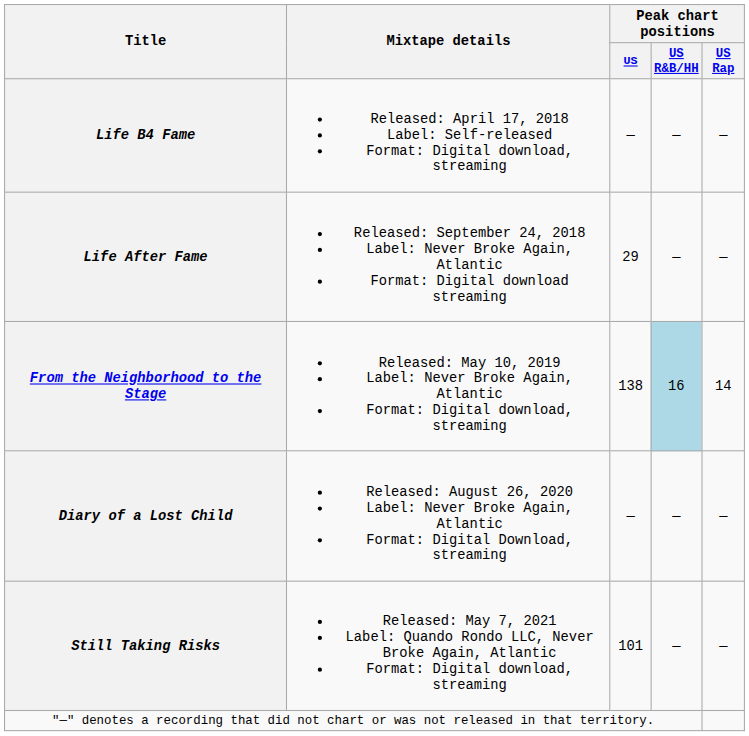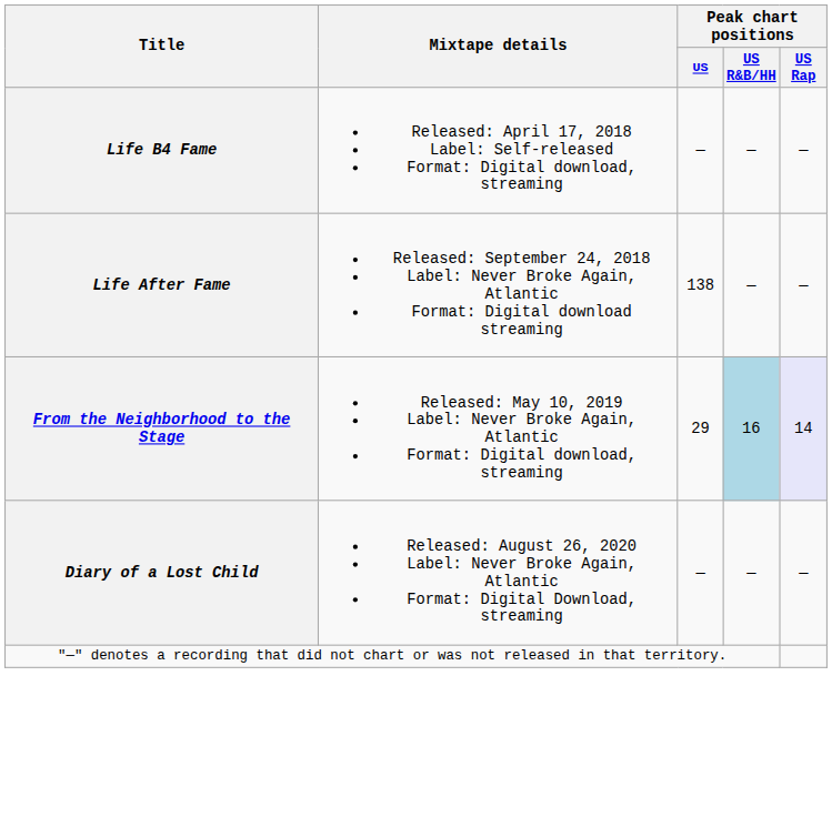Life After Fame | Peak chart positions / US: 29 -> 138
From the Neighborhood to the Stage | Peak chart positions / US: 138 -> 29
From the Neighborhood to the Stage | Peak chart positions / US Rap: no background -> lavender background
- row: Still Taking Risks | Released: May 7, 2021 Label: Quando Rondo LLC, Never Broke Again, Atlantic Format: Digital download, streaming | 101 | — | —
